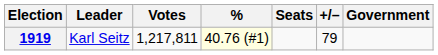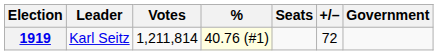1919 | Votes: 1,217,811 -> 1,211,814
1919 | +/–: 79 -> 72
